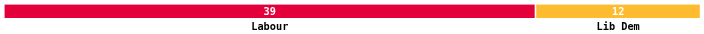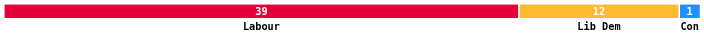+ column: 1 | Con
